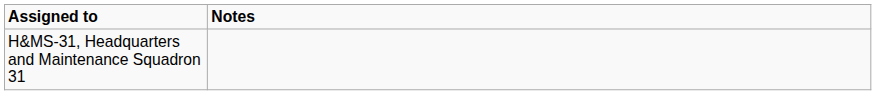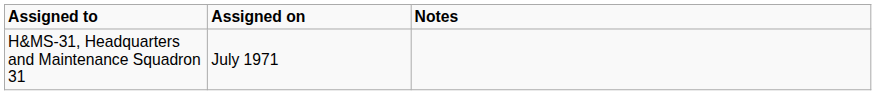+ column: Assigned on | July 1971
